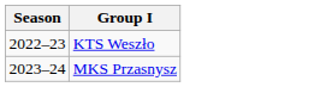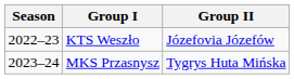+ column: Group II | Józefovia Józefów | Tygrys Huta Mińska
